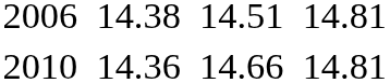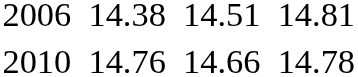2010 | column 3: 14.36 -> 14.76
2010 | column 7: 14.81 -> 14.78
